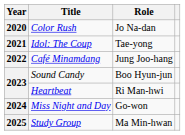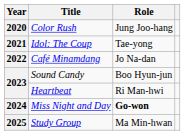Color Rush | Role: Jo Na-dan -> Jung Joo-hang
Café Minamdang | Role: Jung Joo-hang -> Jo Na-dan
Miss Night and Day | Role: normal -> bold
